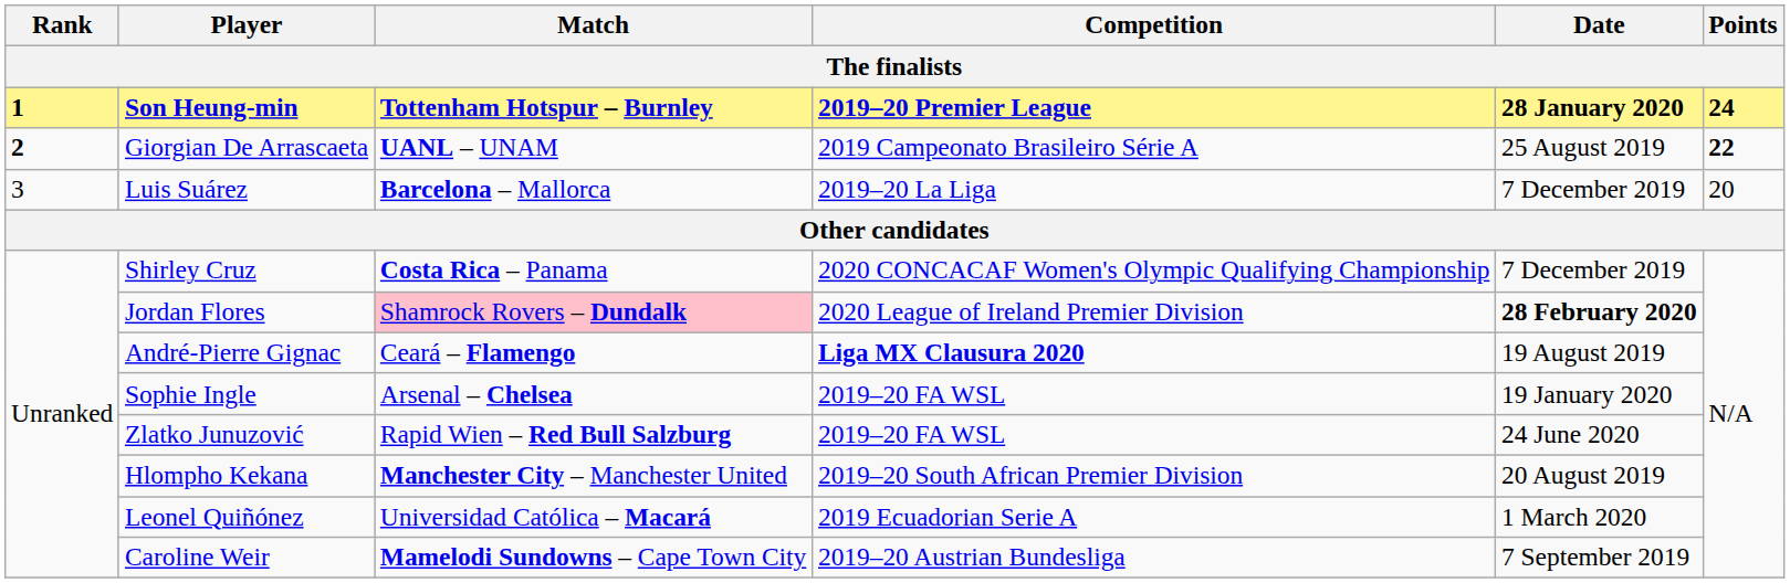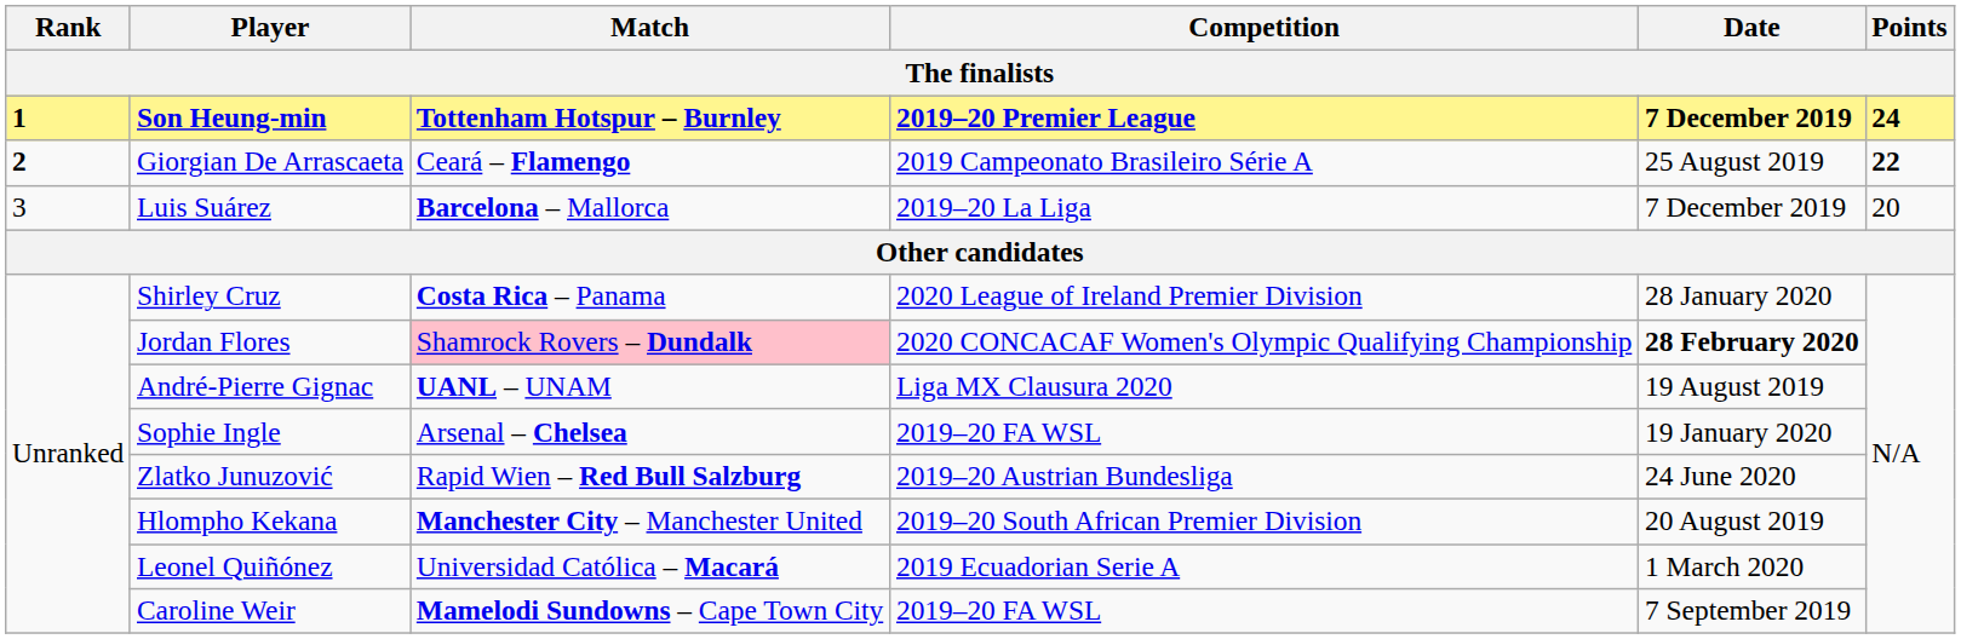Son Heung-min | Date: 28 January 2020 -> 7 December 2019
Giorgian De Arrascaeta | Match: UANL – UNAM -> Ceará – Flamengo
Shirley Cruz | Competition: 2020 CONCACAF Women's Olympic Qualifying Championship -> 2020 League of Ireland Premier Division
Shirley Cruz | Date: 7 December 2019 -> 28 January 2020
Jordan Flores | Competition: 2020 League of Ireland Premier Division -> 2020 CONCACAF Women's Olympic Qualifying Championship
André-Pierre Gignac | Match: Ceará – Flamengo -> UANL – UNAM
André-Pierre Gignac | Competition: bold -> normal
Zlatko Junuzović | Competition: 2019–20 FA WSL -> 2019–20 Austrian Bundesliga
Caroline Weir | Competition: 2019–20 Austrian Bundesliga -> 2019–20 FA WSL
